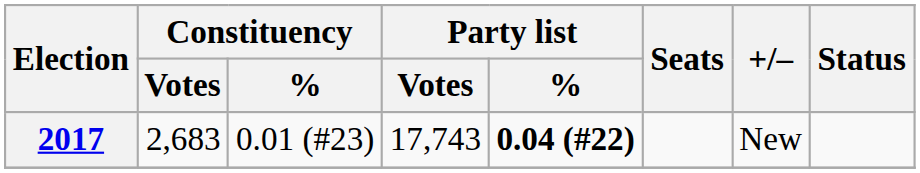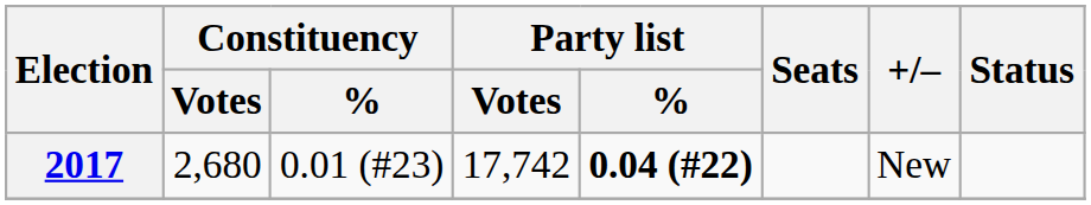2017 | Constituency / Votes: 2,683 -> 2,680
2017 | Party list / Votes: 17,743 -> 17,742
